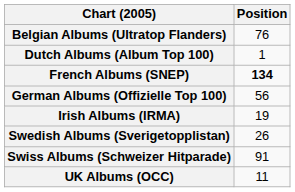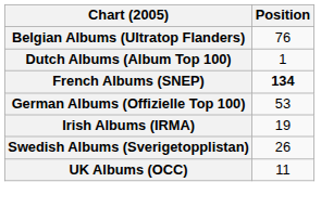German Albums (Offizielle Top 100) | Position: 56 -> 53
- row: Swiss Albums (Schweizer Hitparade) | 91
